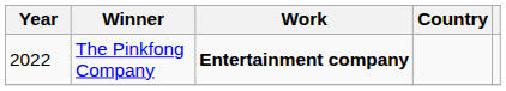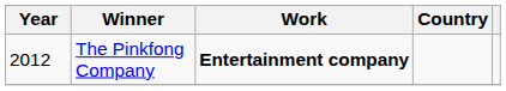The Pinkfong Company | Year: 2022 -> 2012
